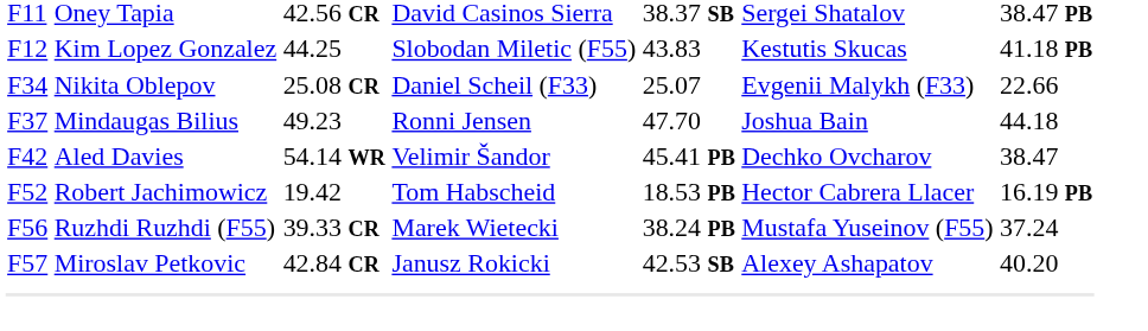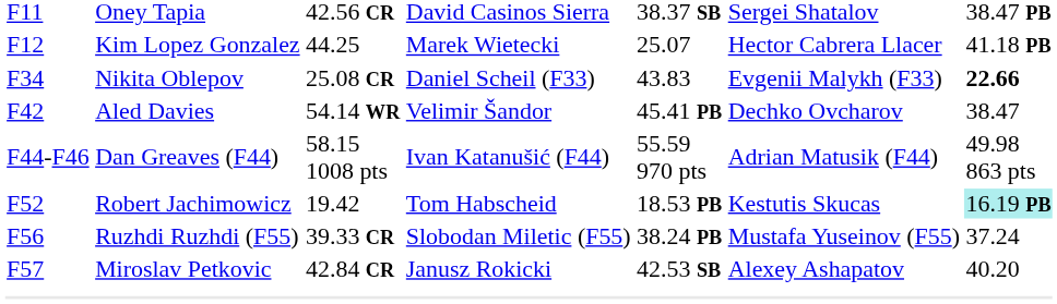Kim Lopez Gonzalez | column 4: Slobodan Miletic (F55) -> Marek Wietecki
Kim Lopez Gonzalez | column 5: 43.83 -> 25.07
Kim Lopez Gonzalez | column 6: Kestutis Skucas -> Hector Cabrera Llacer
Nikita Oblepov | column 5: 25.07 -> 43.83
Nikita Oblepov | column 7: normal -> bold
- row: F37 | Mindaugas Bilius | 49.23 | Ronni Jensen | 47.70 | Joshua Bain | 44.18
+ row: F44-F46 | Dan Greaves (F44) | 58.15 1008 pts | Ivan Katanušić (F44) | 55.59 970 pts | Adrian Matusik (F44) | 49.98 863 pts
Robert Jachimowicz | column 6: Hector Cabrera Llacer -> Kestutis Skucas
Robert Jachimowicz | column 7: no background -> paleturquoise background
Ruzhdi Ruzhdi (F55) | column 4: Marek Wietecki -> Slobodan Miletic (F55)
